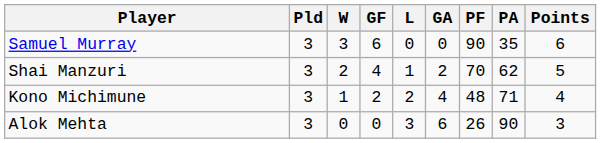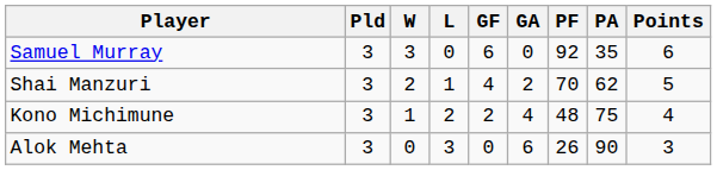columns swapped: L <-> GF
Samuel Murray | PF: 90 -> 92
Kono Michimune | PA: 71 -> 75
